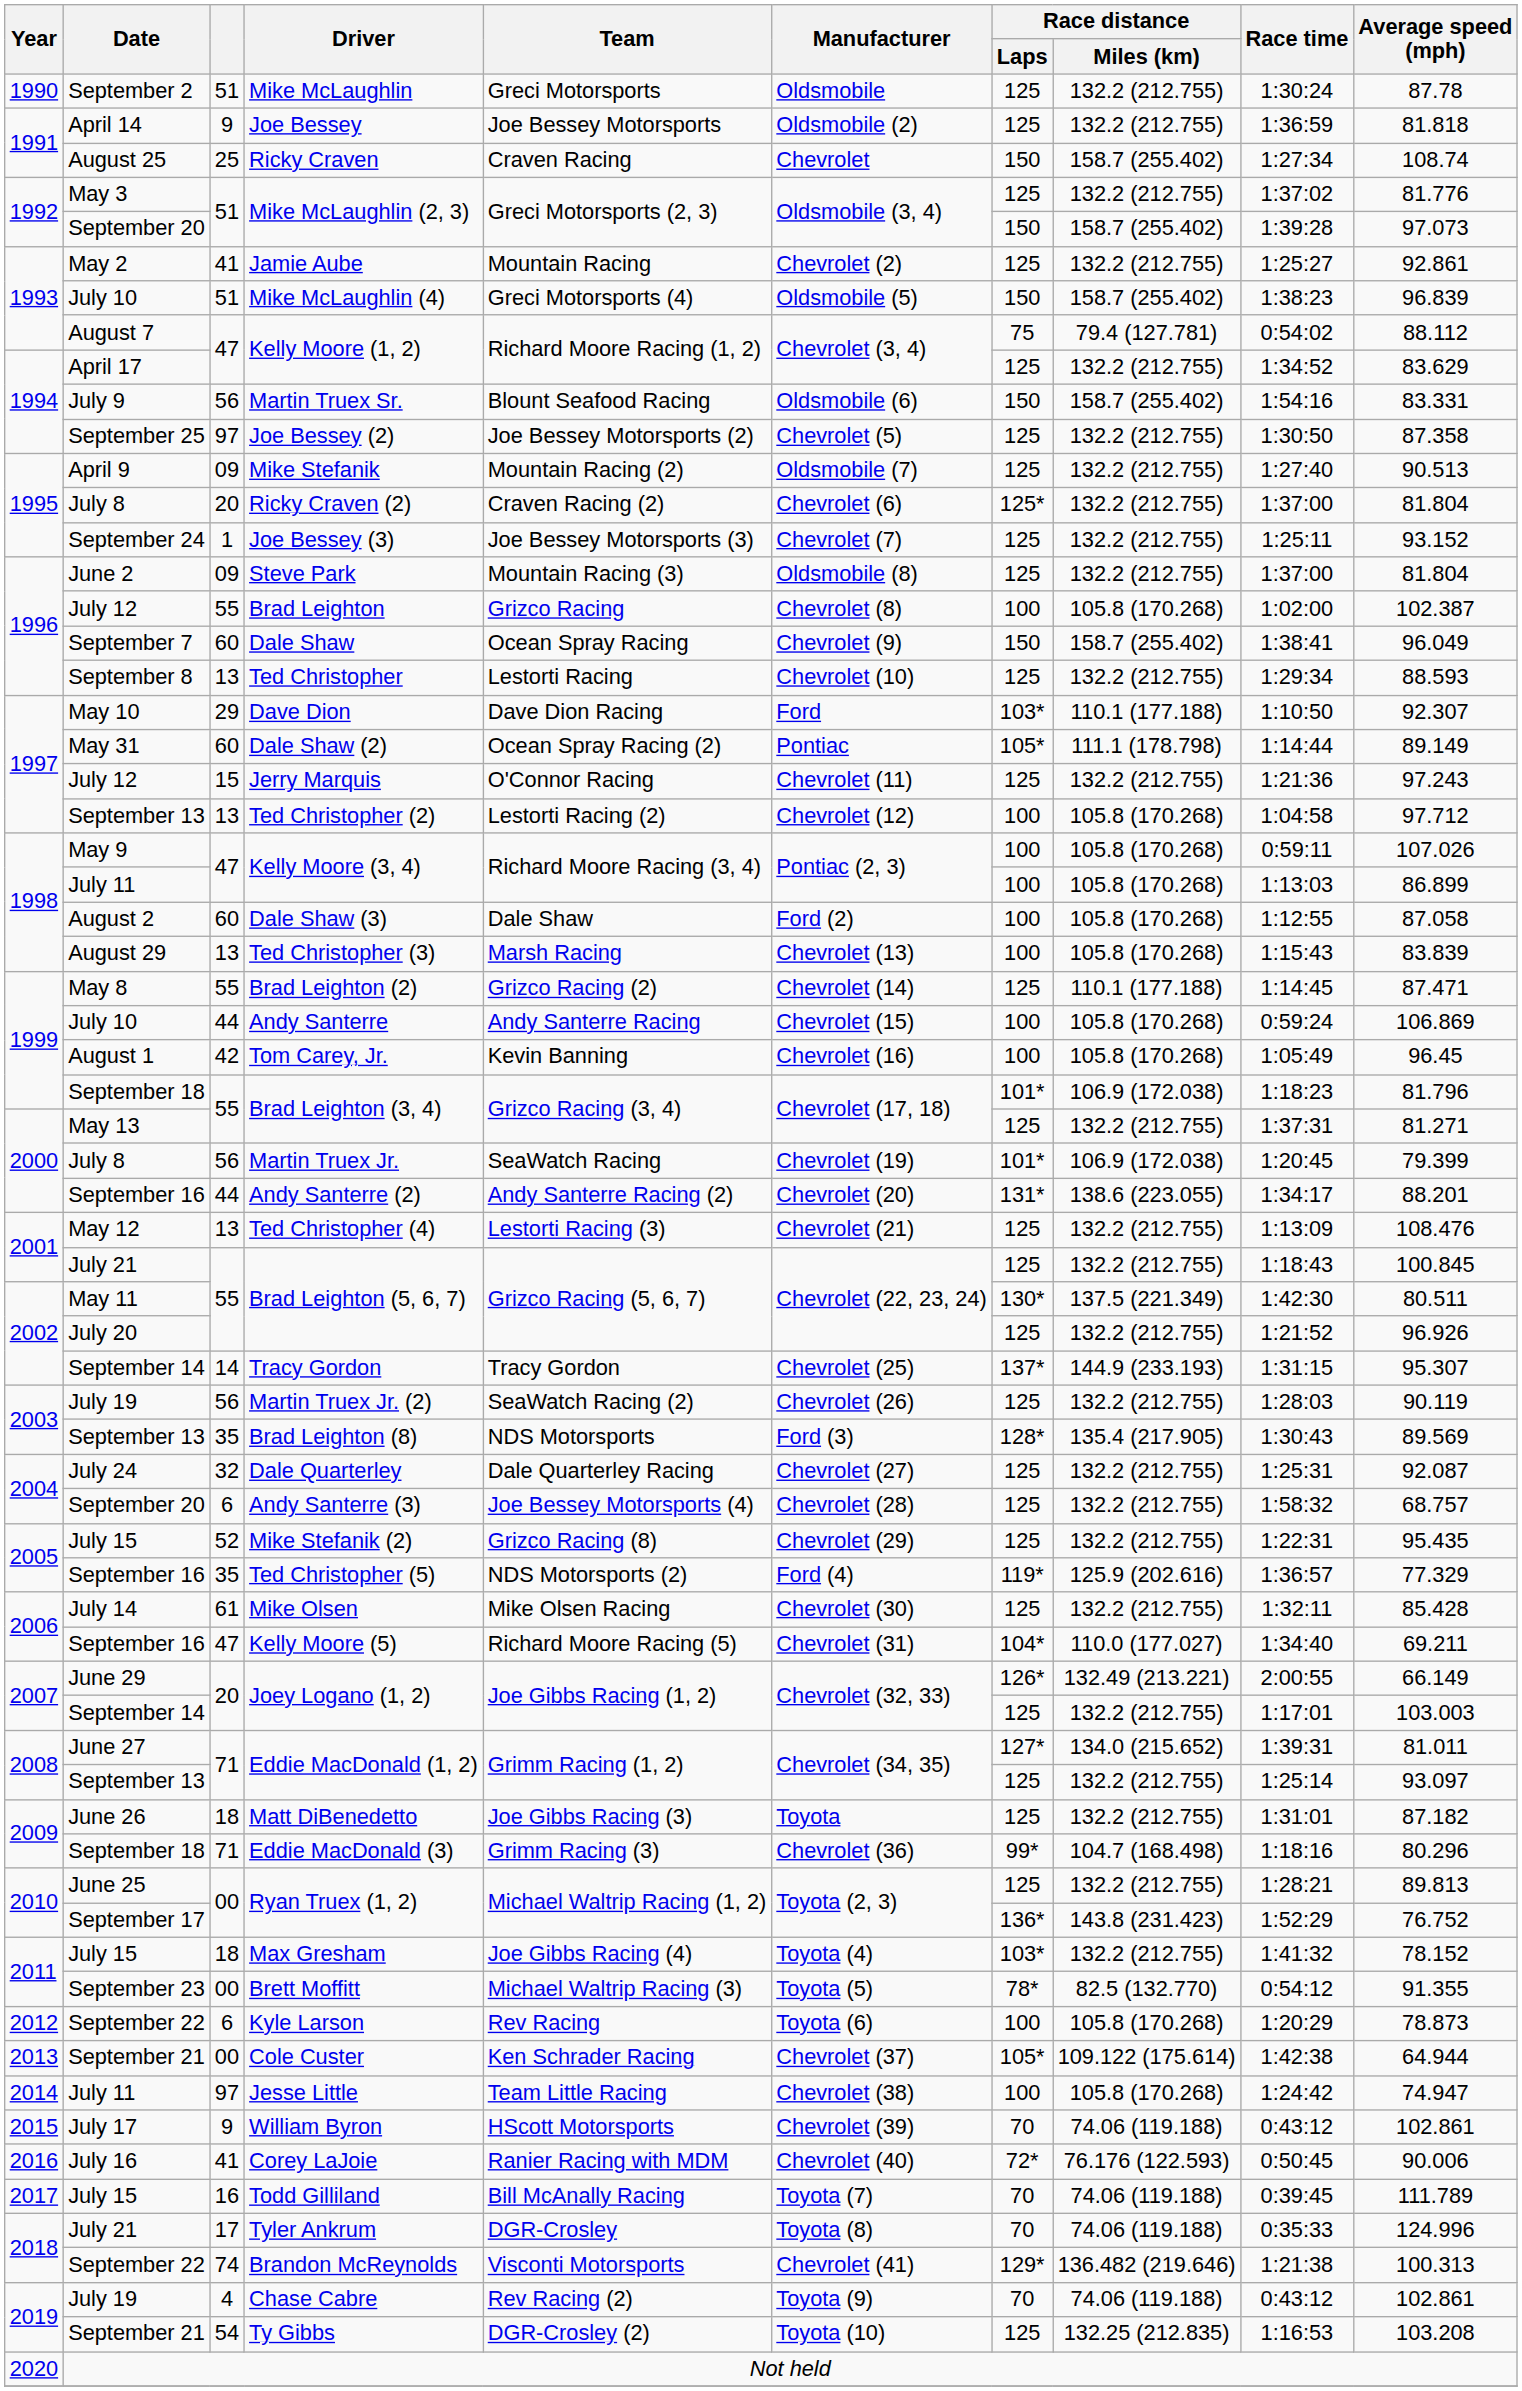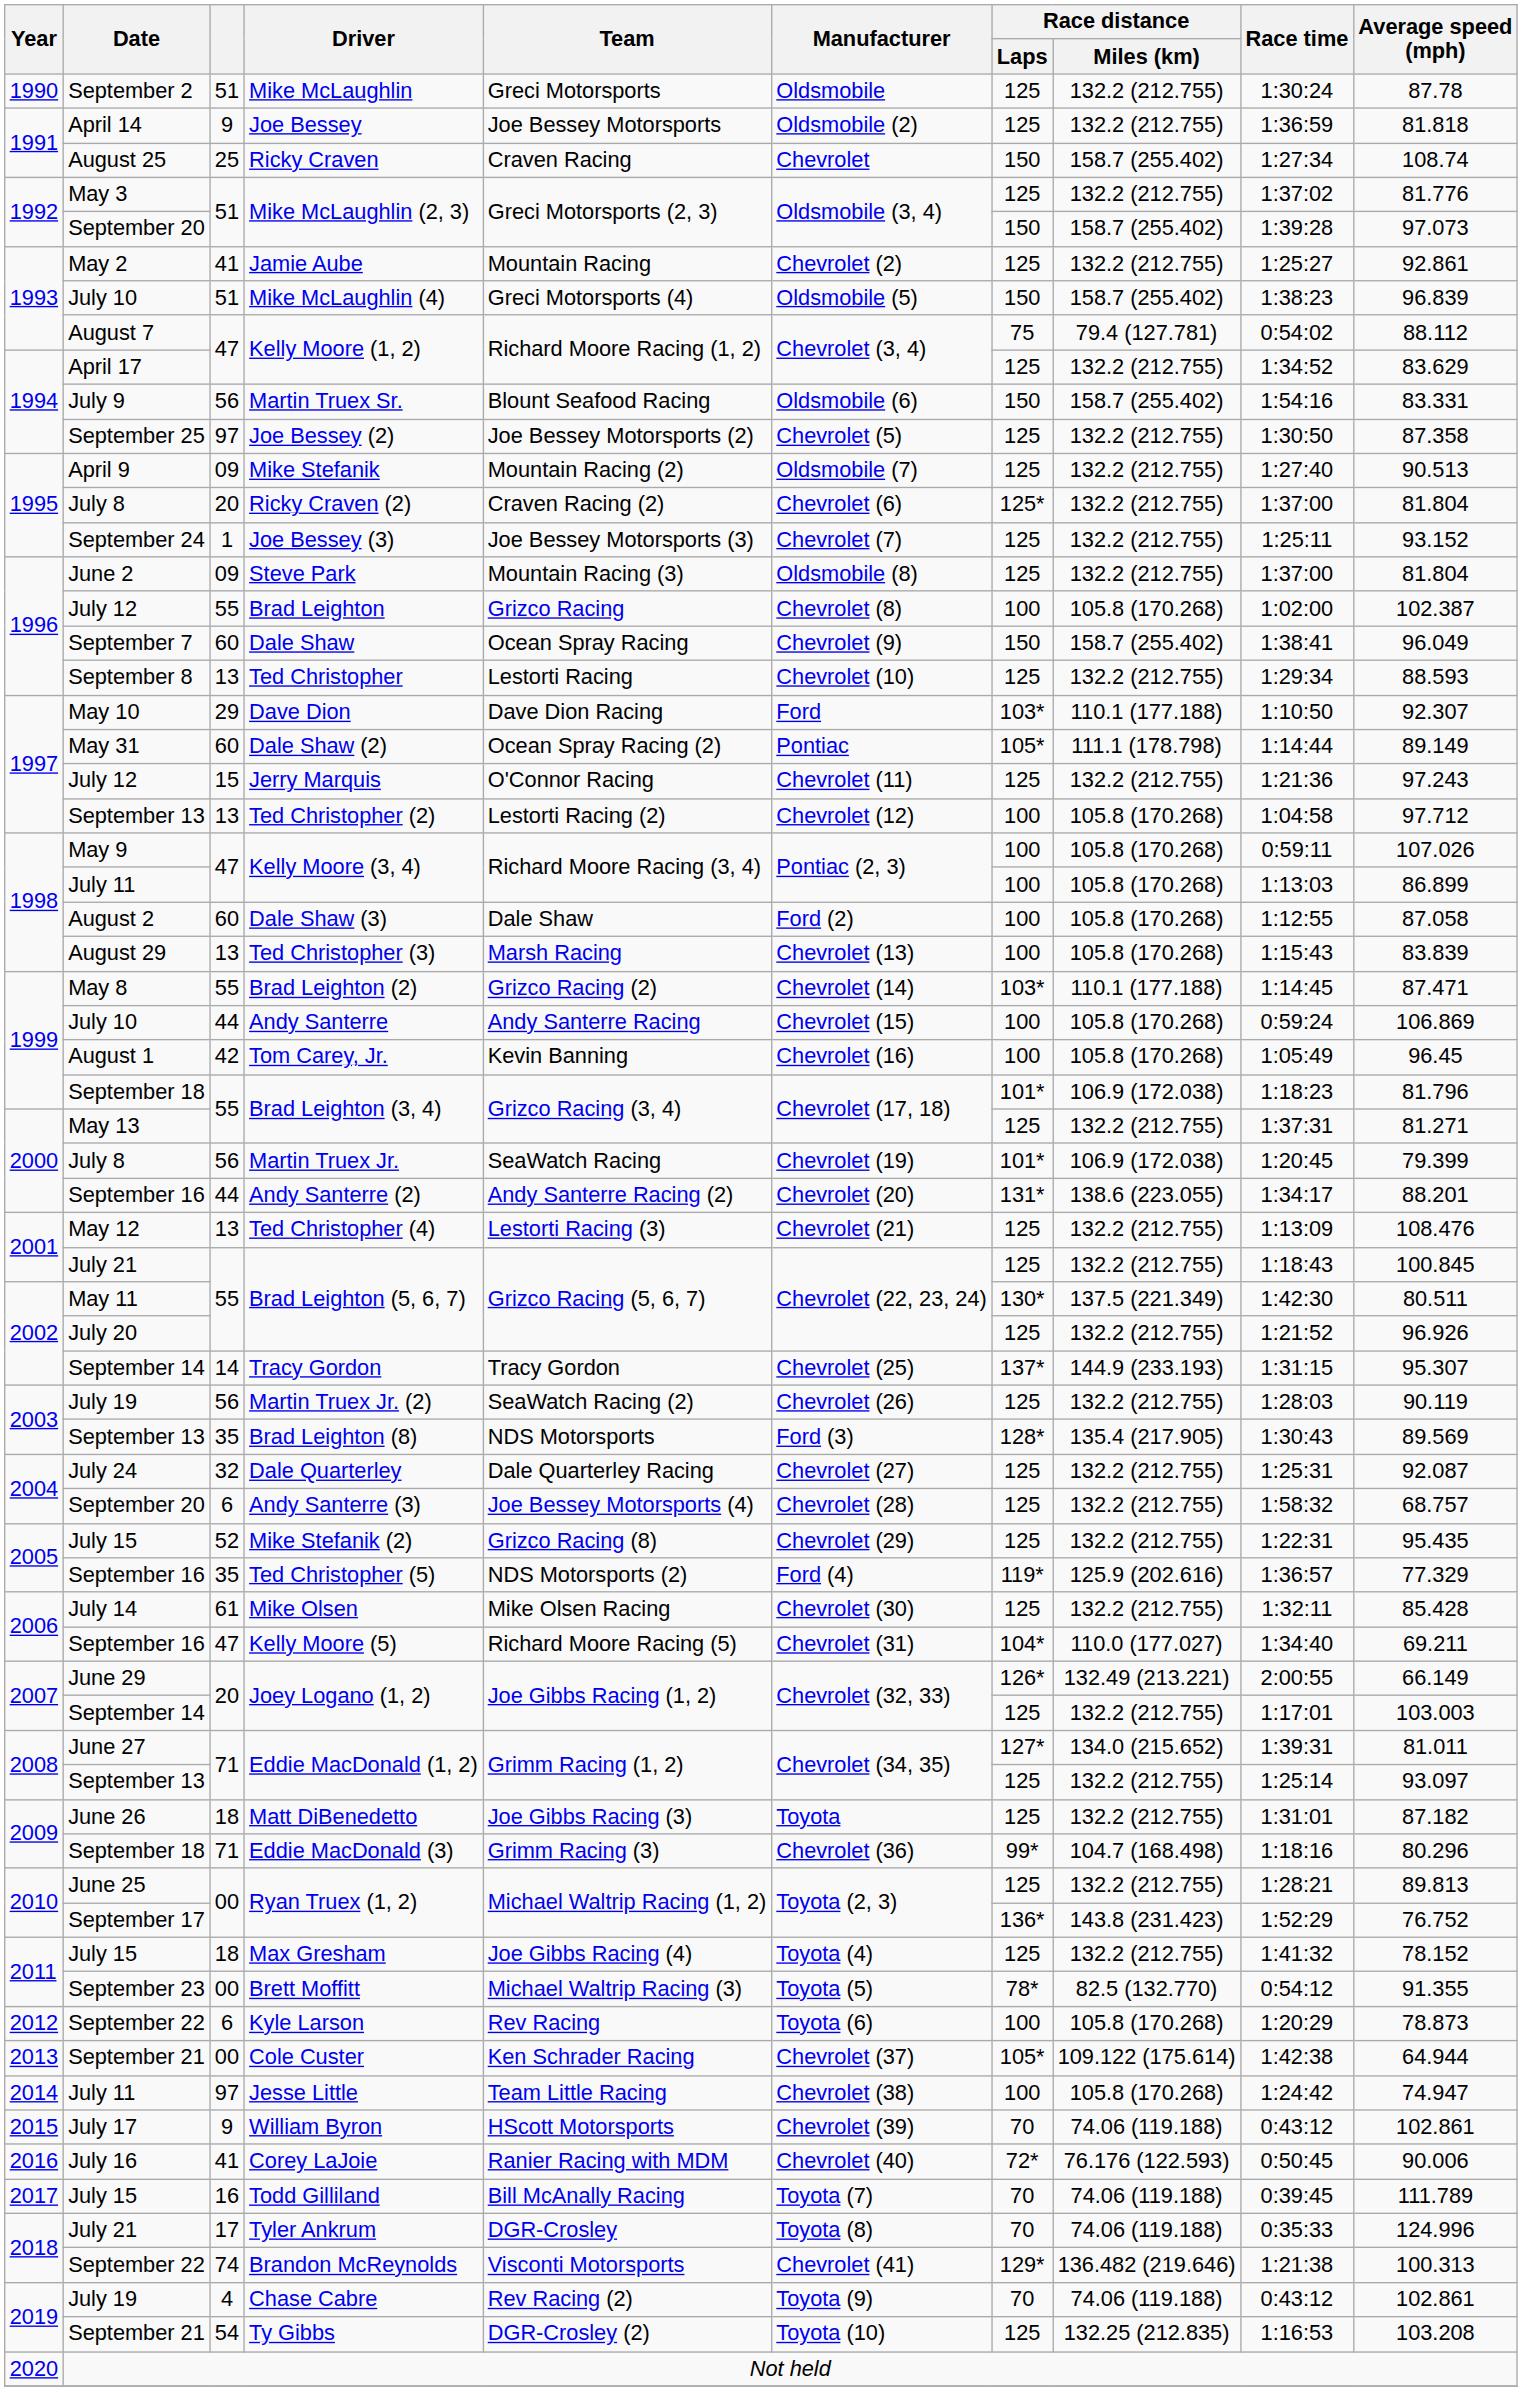Brad Leighton (2) | Race distance / Laps: 125 -> 103*
Max Gresham | Race distance / Laps: 103* -> 125
